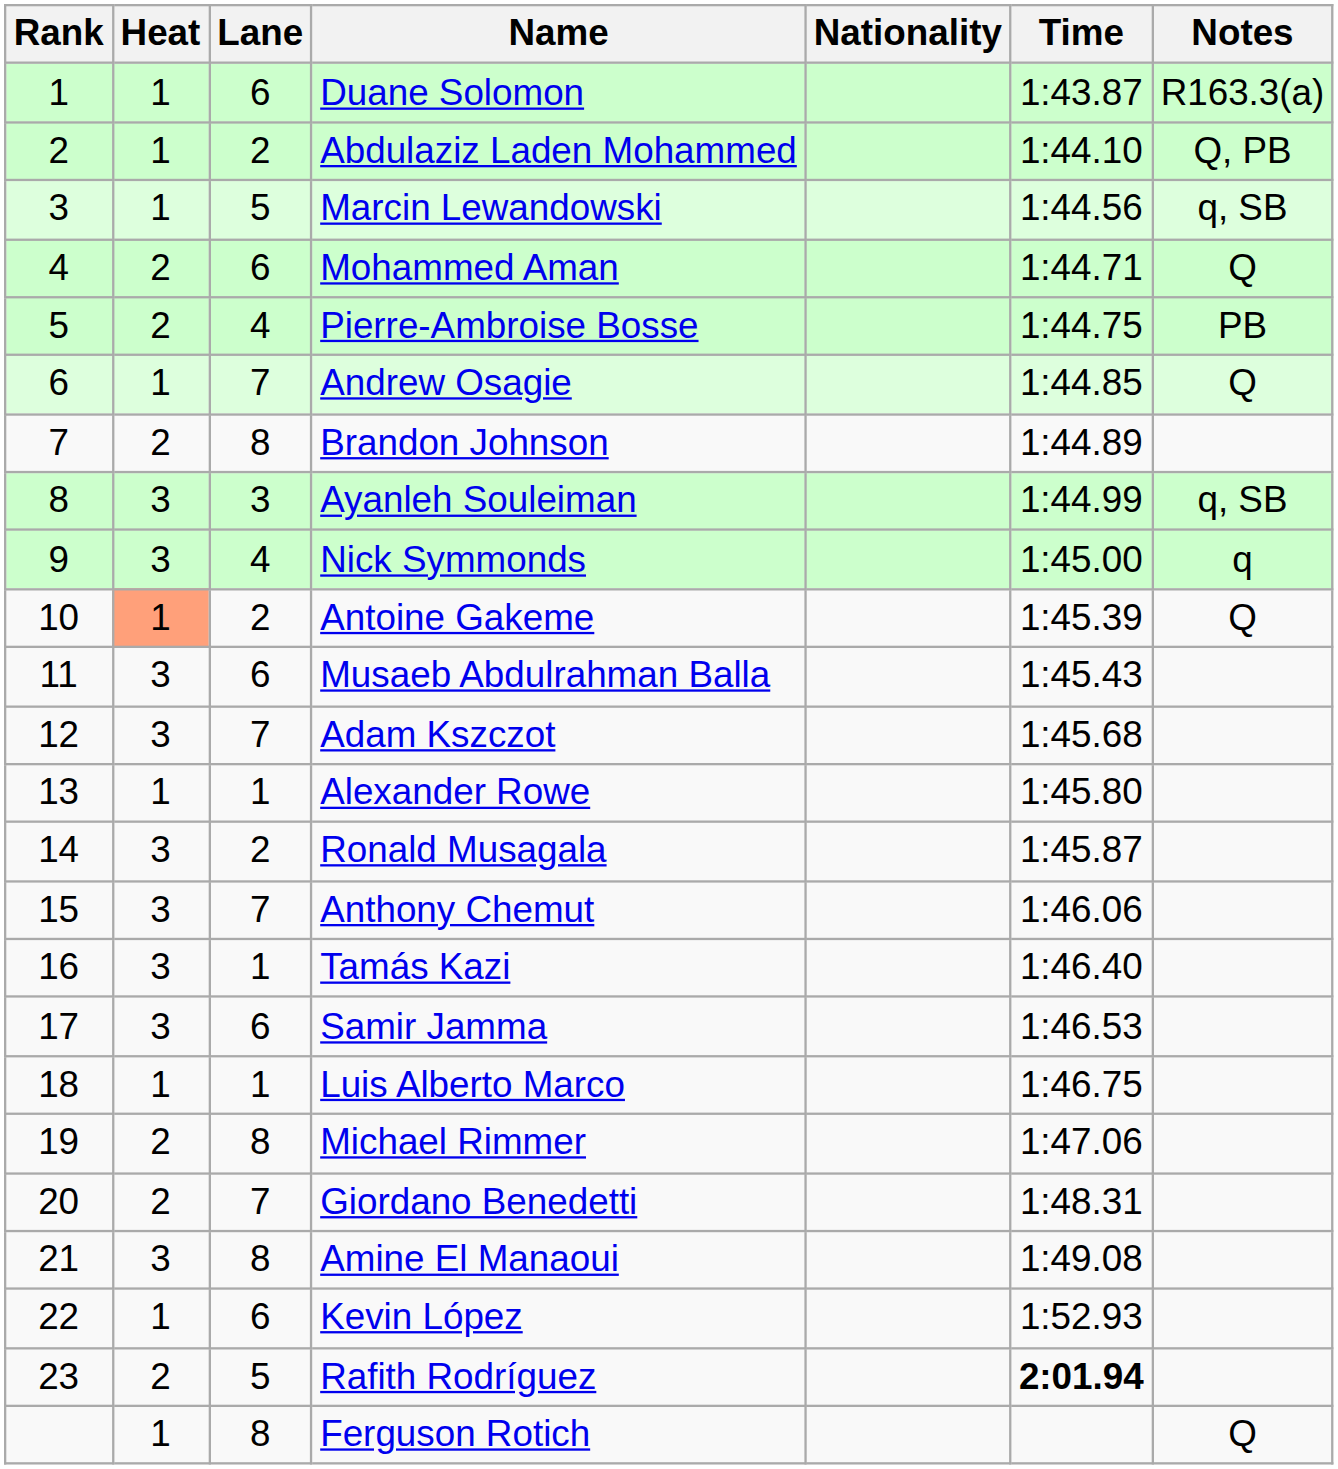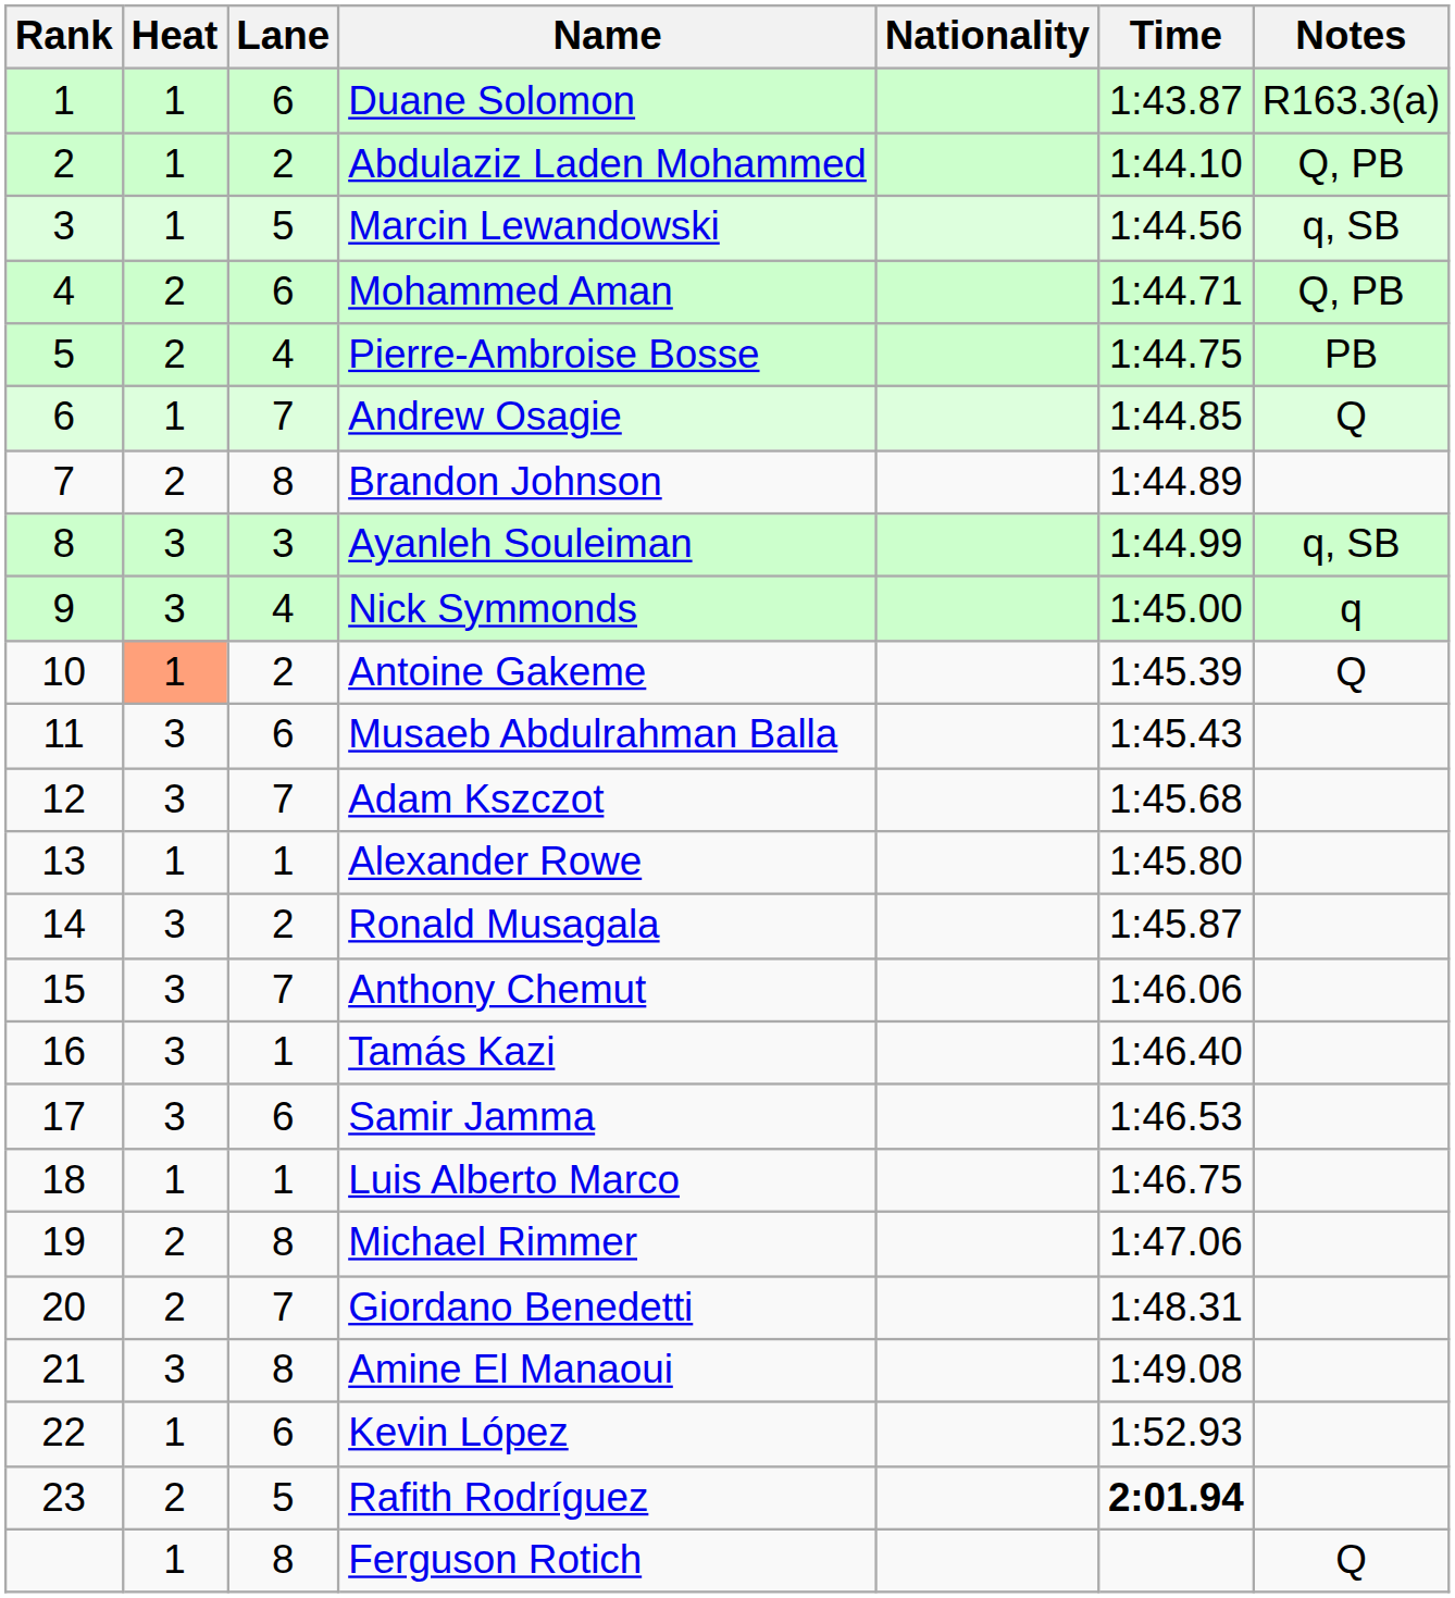Mohammed Aman | Notes: Q -> Q, PB
